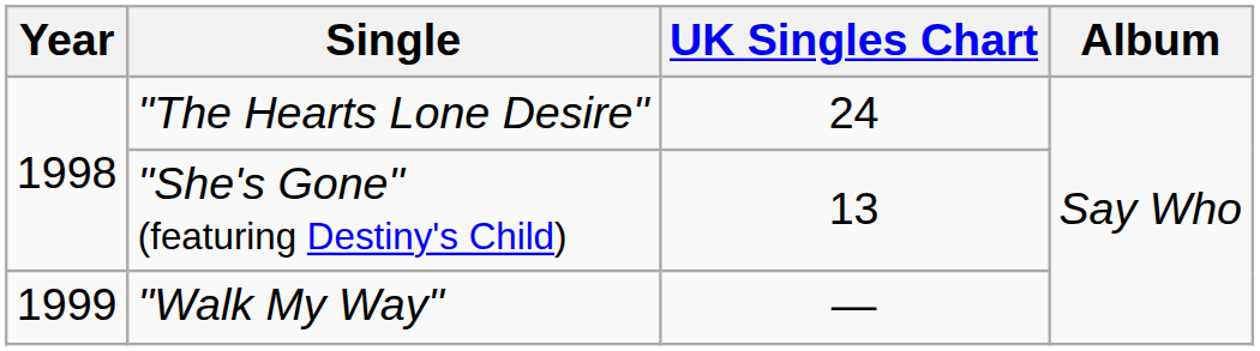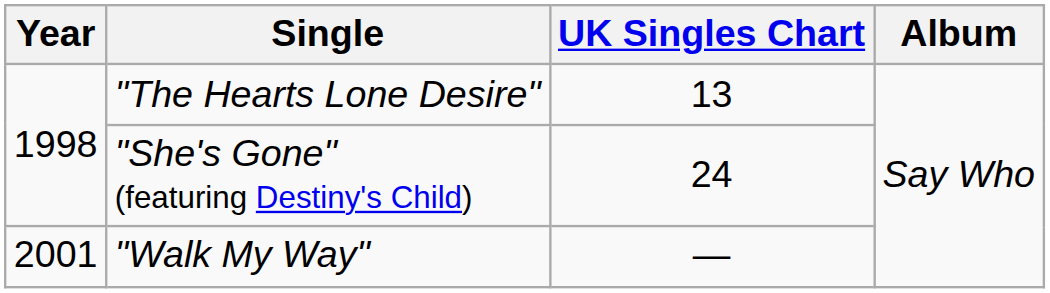"The Hearts Lone Desire" | UK Singles Chart: 24 -> 13
"She's Gone" (featuring Destiny's Child) | UK Singles Chart: 13 -> 24
"Walk My Way" | Year: 1999 -> 2001
